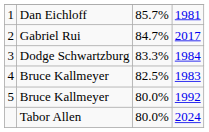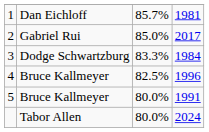2 | column 3: 84.7% -> 85.0%
4 | column 4: 1983 -> 1996
5 | column 4: 1992 -> 1991
